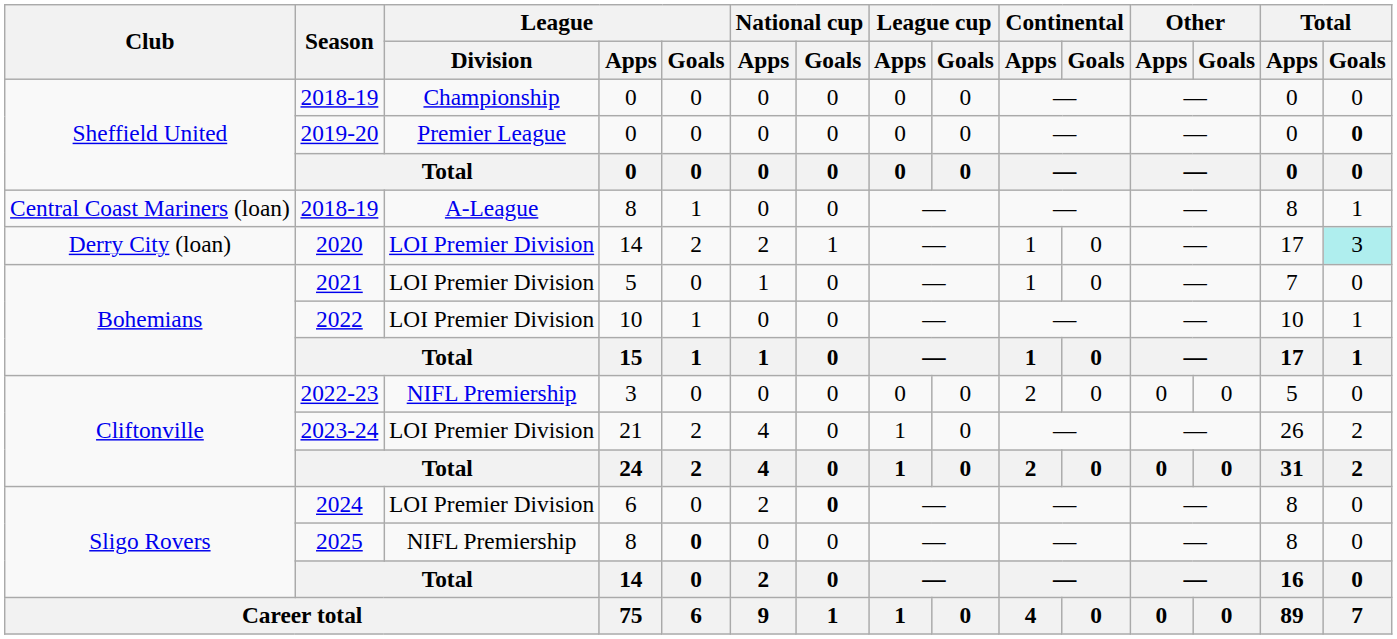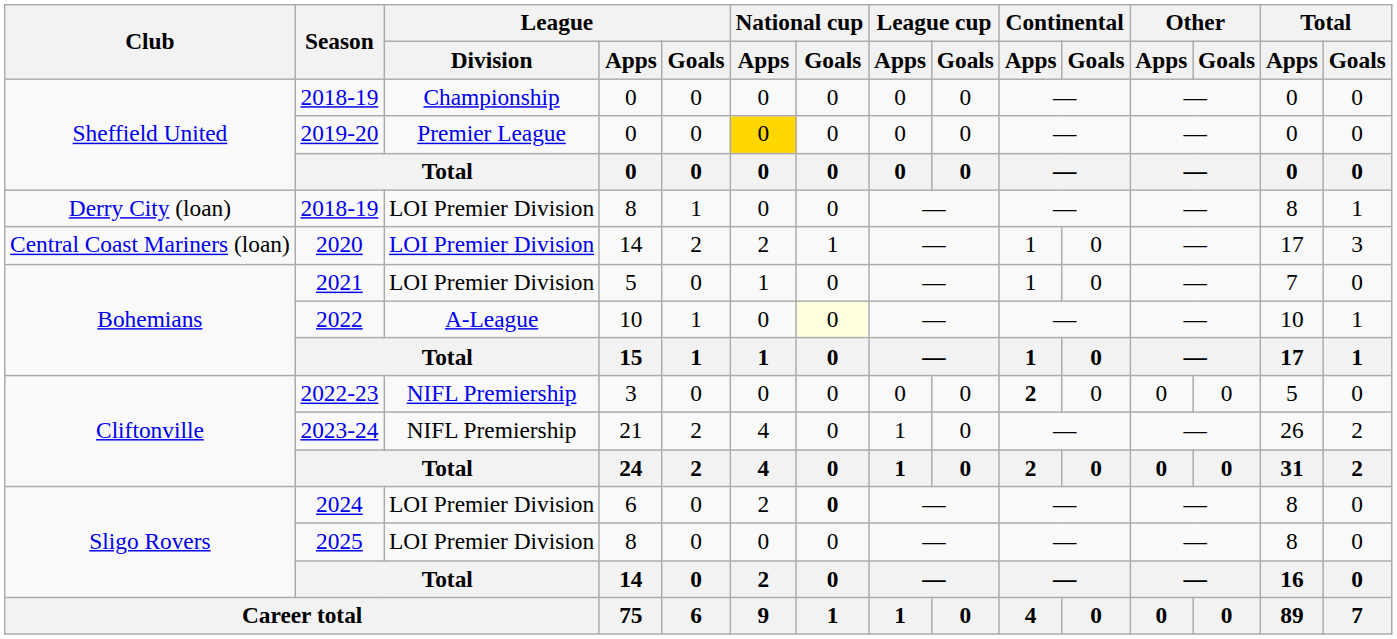2019-20 | National cup / Apps: no background -> gold background
2019-20 | Total / Goals: bold -> normal
2018-19 / 8 | Club: Central Coast Mariners (loan) -> Derry City (loan)
2018-19 / 8 | League / Division: A-League -> LOI Premier Division
2020 | Club: Derry City (loan) -> Central Coast Mariners (loan)
2020 | Total / Goals: paleturquoise background -> no background
2022 | League / Division: LOI Premier Division -> A-League
2022 | National cup / Goals: no background -> lightyellow background
2022-23 | Continental / Apps: normal -> bold
2023-24 | League / Division: LOI Premier Division -> NIFL Premiership
2025 | League / Division: NIFL Premiership -> LOI Premier Division
2025 | League / Goals: bold -> normal
